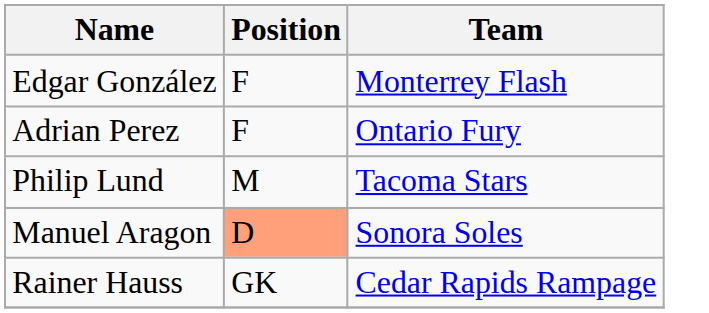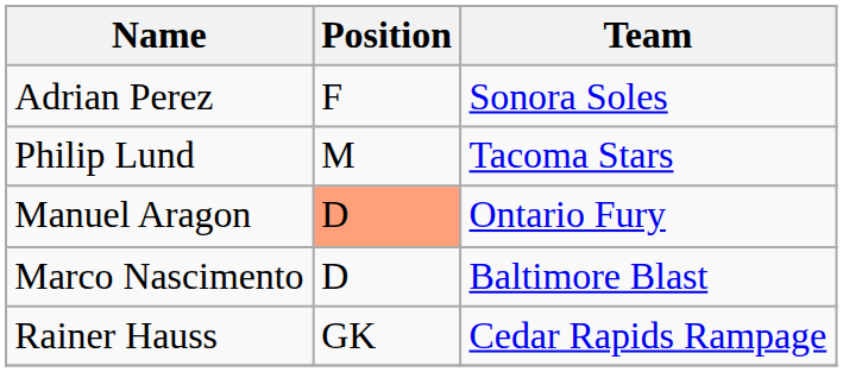- row: Edgar González | F | Monterrey Flash
Adrian Perez | Team: Ontario Fury -> Sonora Soles
Manuel Aragon | Team: Sonora Soles -> Ontario Fury
+ row: Marco Nascimento | D | Baltimore Blast
